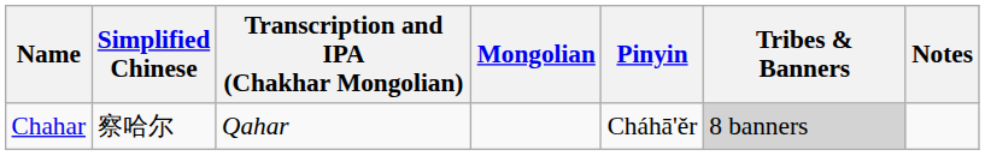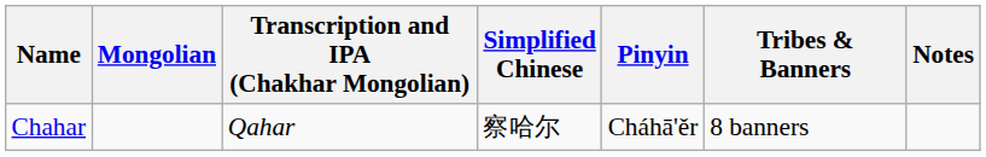columns swapped: Mongolian <-> Simplified Chinese
Chahar | Tribes & Banners: lightgrey background -> no background
